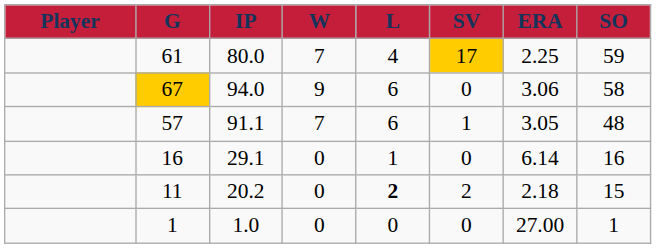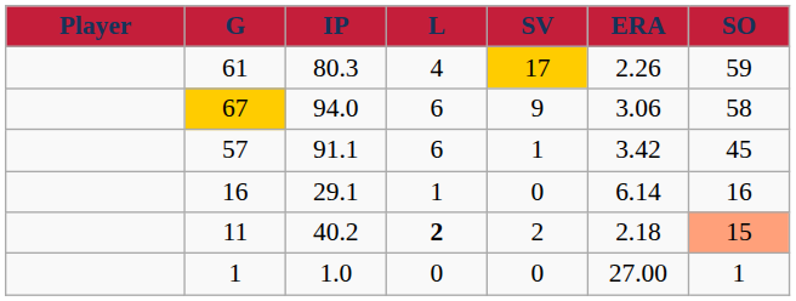- column: W | 7 | 9 | 7 | 0 | 0 | 0
61 | IP: 80.0 -> 80.3
61 | ERA: 2.25 -> 2.26
67 | SV: 0 -> 9
57 | ERA: 3.05 -> 3.42
57 | SO: 48 -> 45
11 | IP: 20.2 -> 40.2
11 | SO: no background -> lightsalmon background
